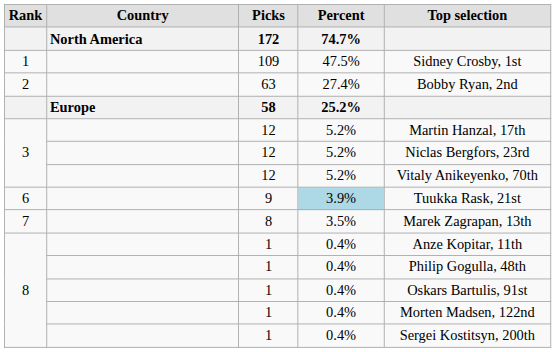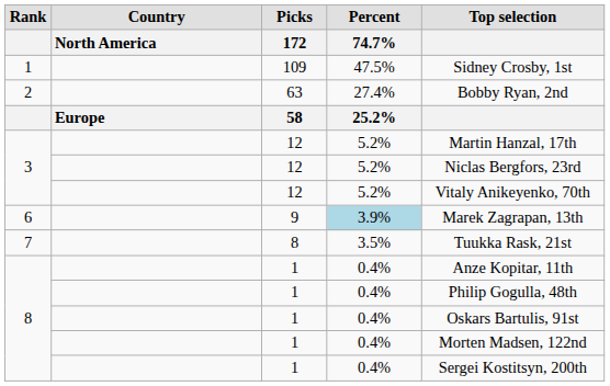6 | Top selection: Tuukka Rask, 21st -> Marek Zagrapan, 13th
7 | Top selection: Marek Zagrapan, 13th -> Tuukka Rask, 21st
